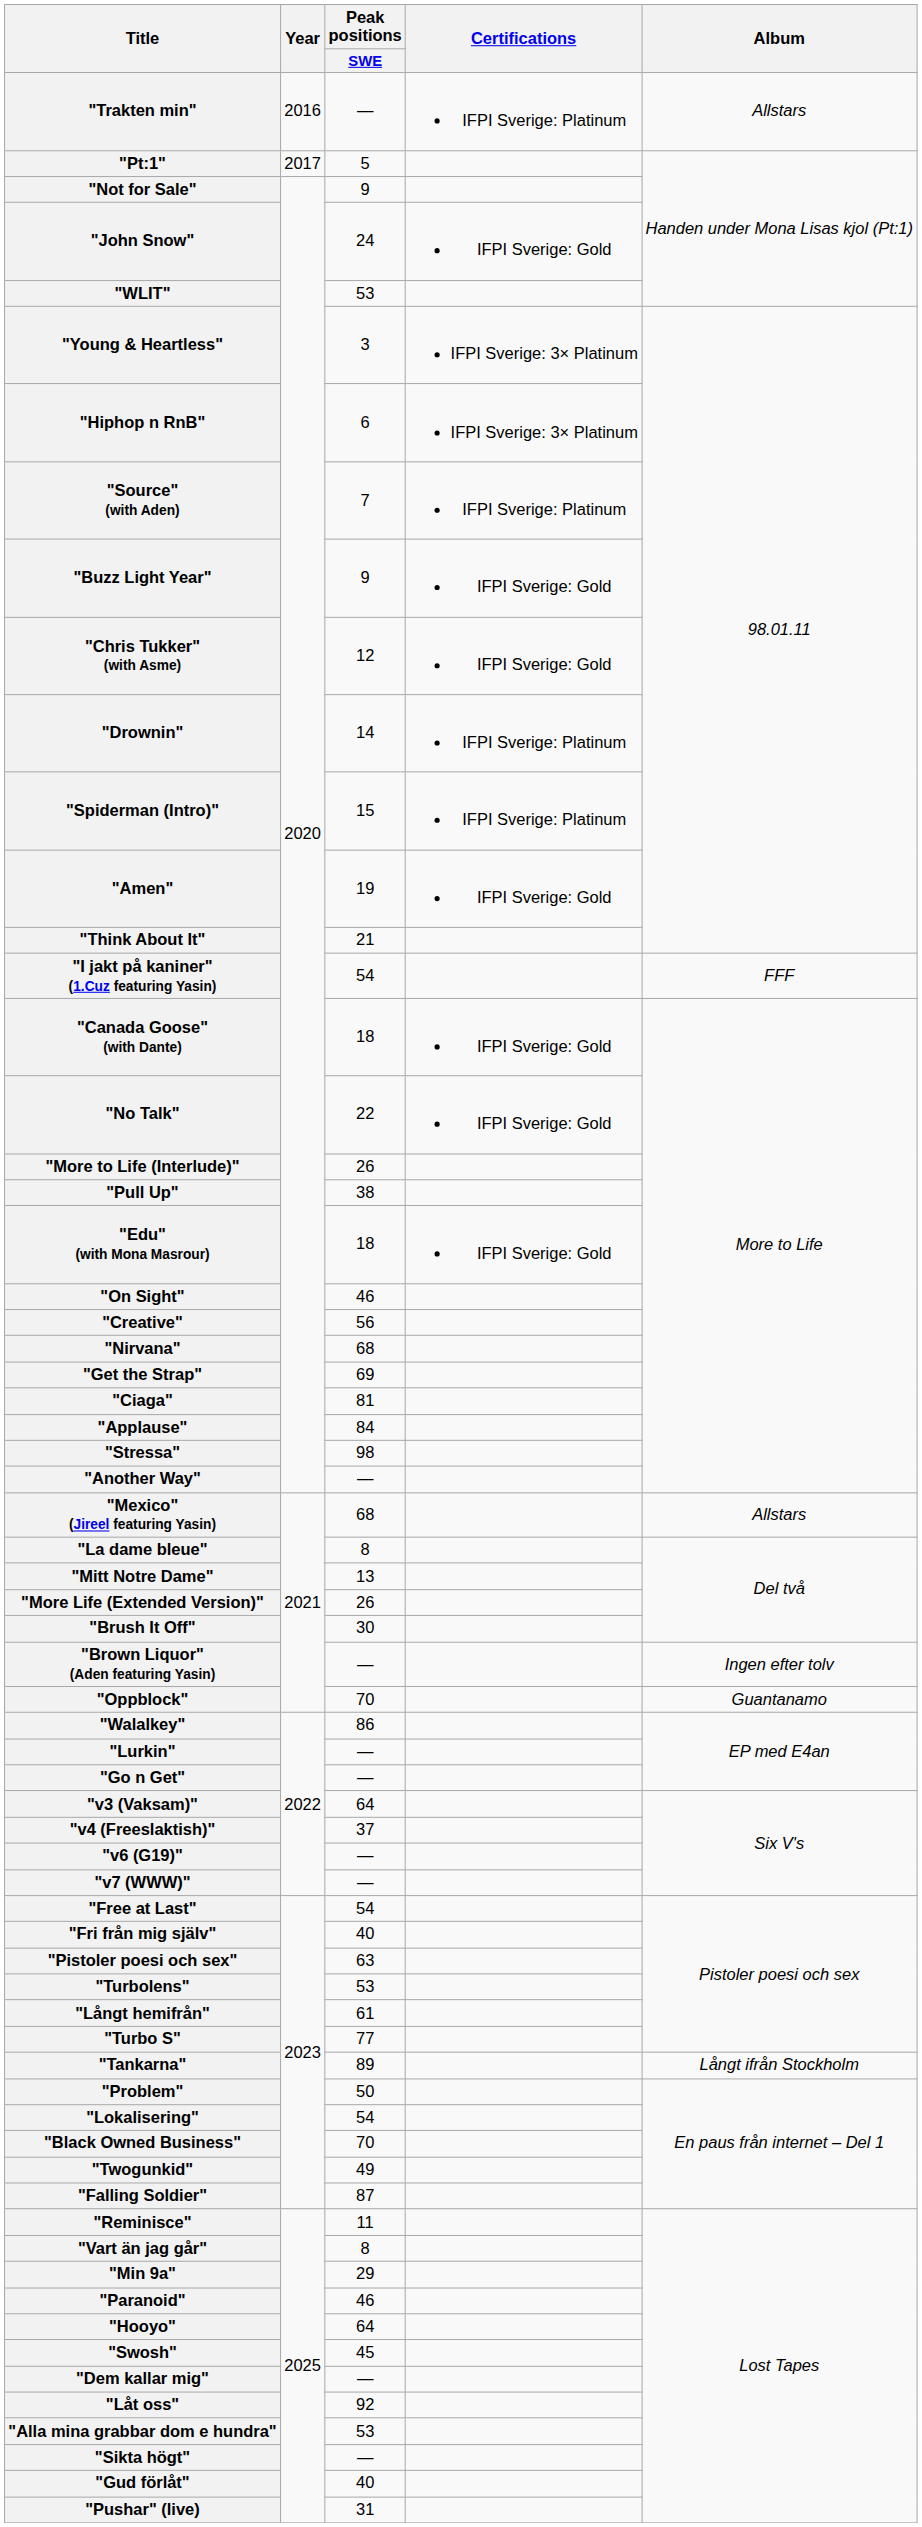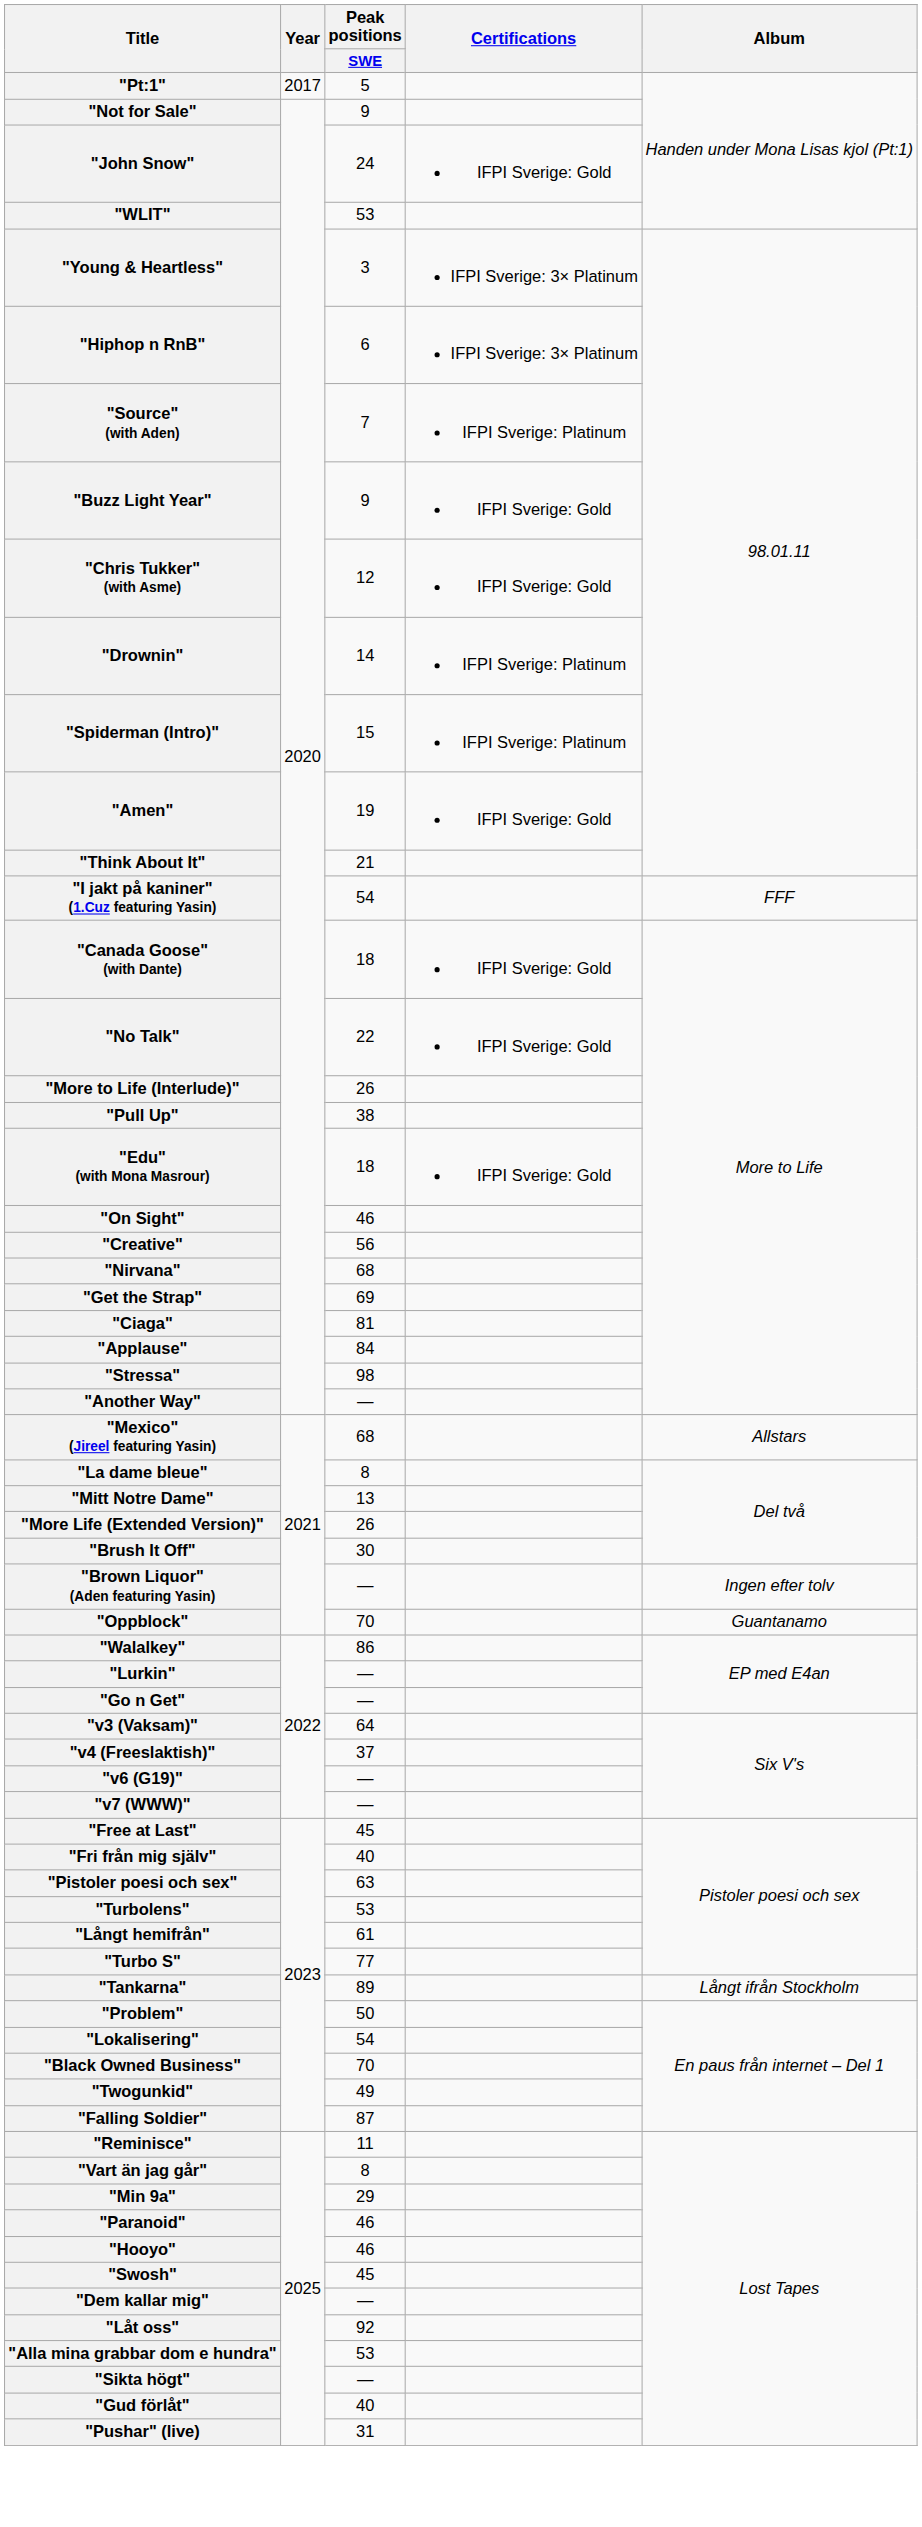- row: "Trakten min" | 2016 | — | IFPI Sverige: Platinum | Allstars
"Free at Last" | Peak positions / SWE: 54 -> 45
"Hooyo" | Peak positions / SWE: 64 -> 46
